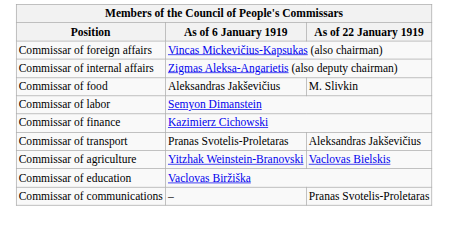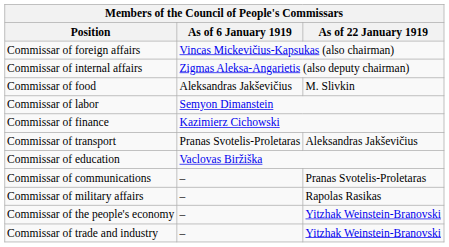- row: Commissar of agriculture | Yitzhak Weinstein-Branovski | Vaclovas Bielskis
+ row: Commissar of military affairs | – | Rapolas Rasikas
+ row: Commissar of the people's economy | – | Yitzhak Weinstein-Branovski
+ row: Commissar of trade and industry | – | Yitzhak Weinstein-Branovski
